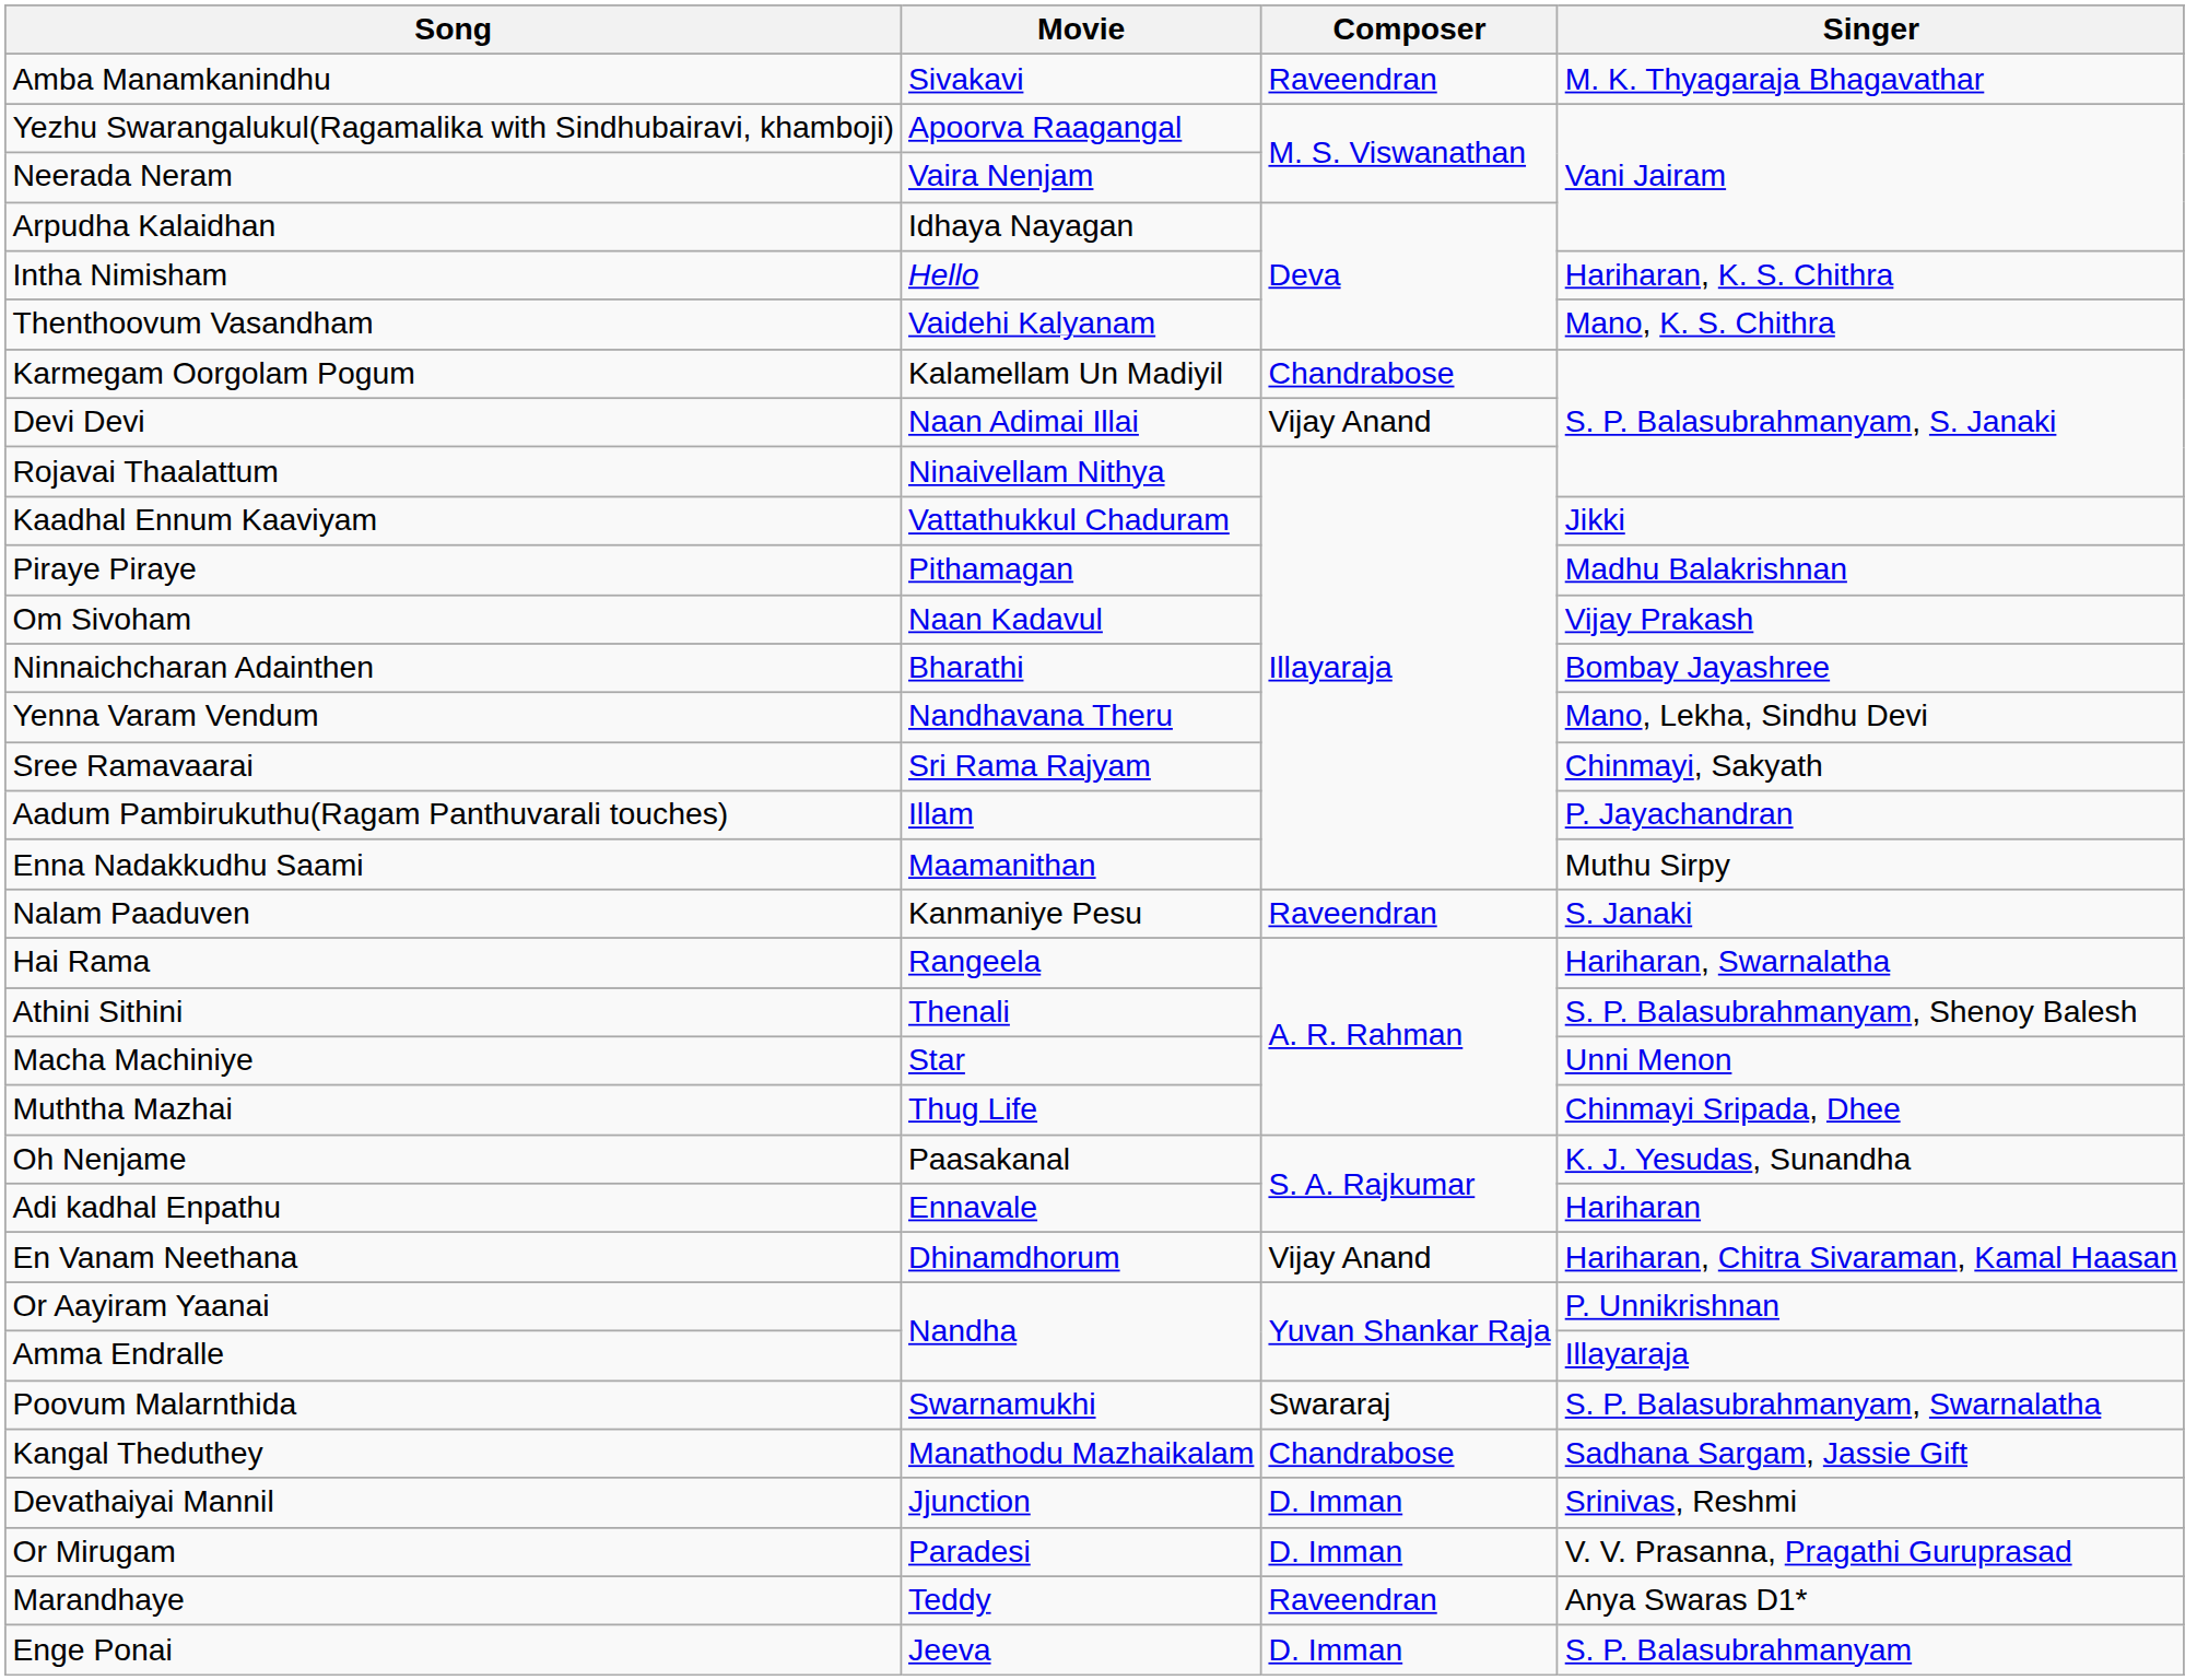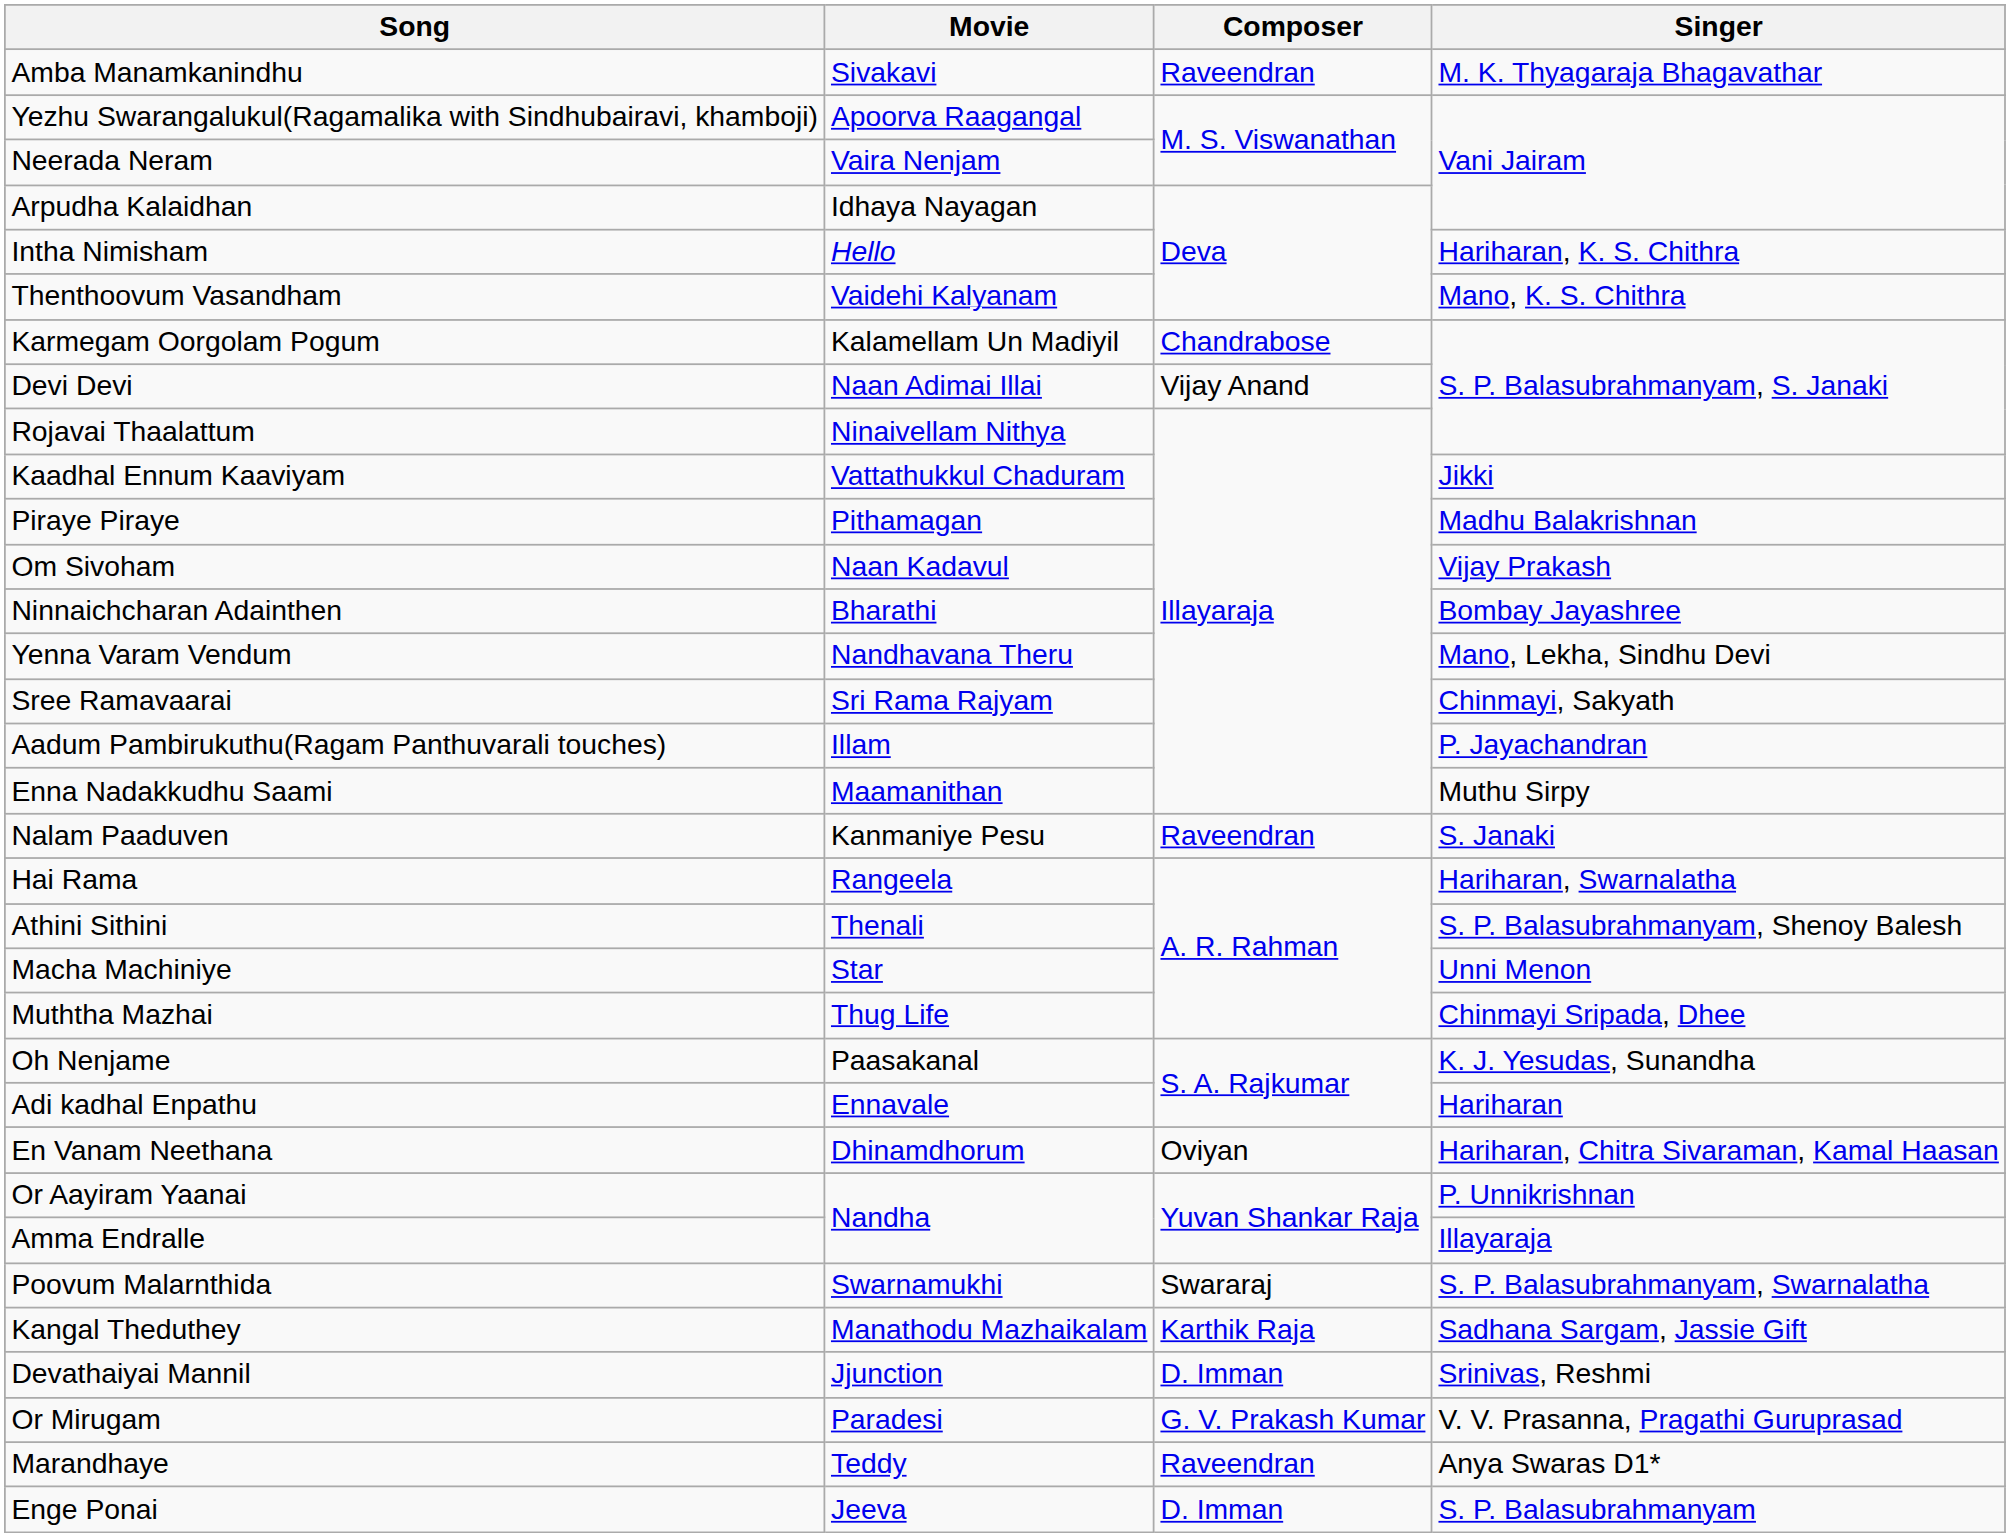En Vanam Neethana | Composer: Vijay Anand -> Oviyan
Kangal Theduthey | Composer: Chandrabose -> Karthik Raja
Or Mirugam | Composer: D. Imman -> G. V. Prakash Kumar
